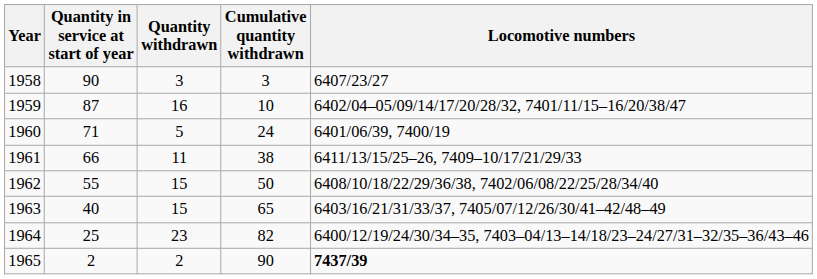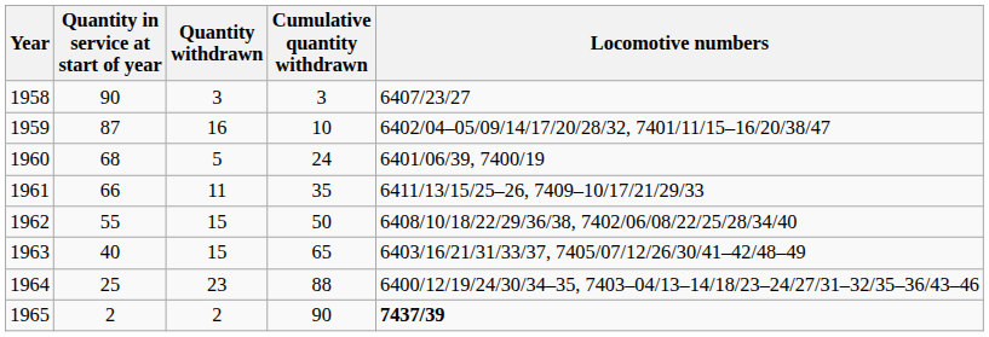1960 | Quantity in service at start of year: 71 -> 68
1961 | Cumulative quantity withdrawn: 38 -> 35
1964 | Cumulative quantity withdrawn: 82 -> 88
